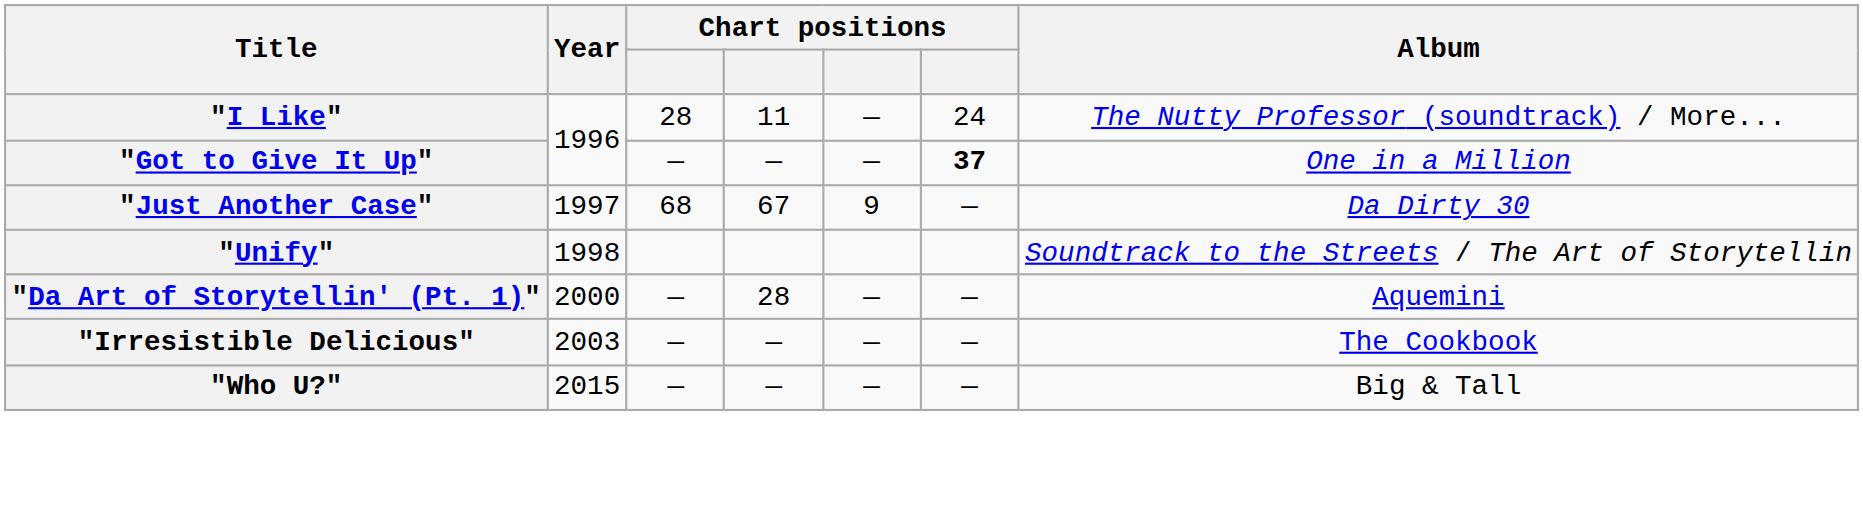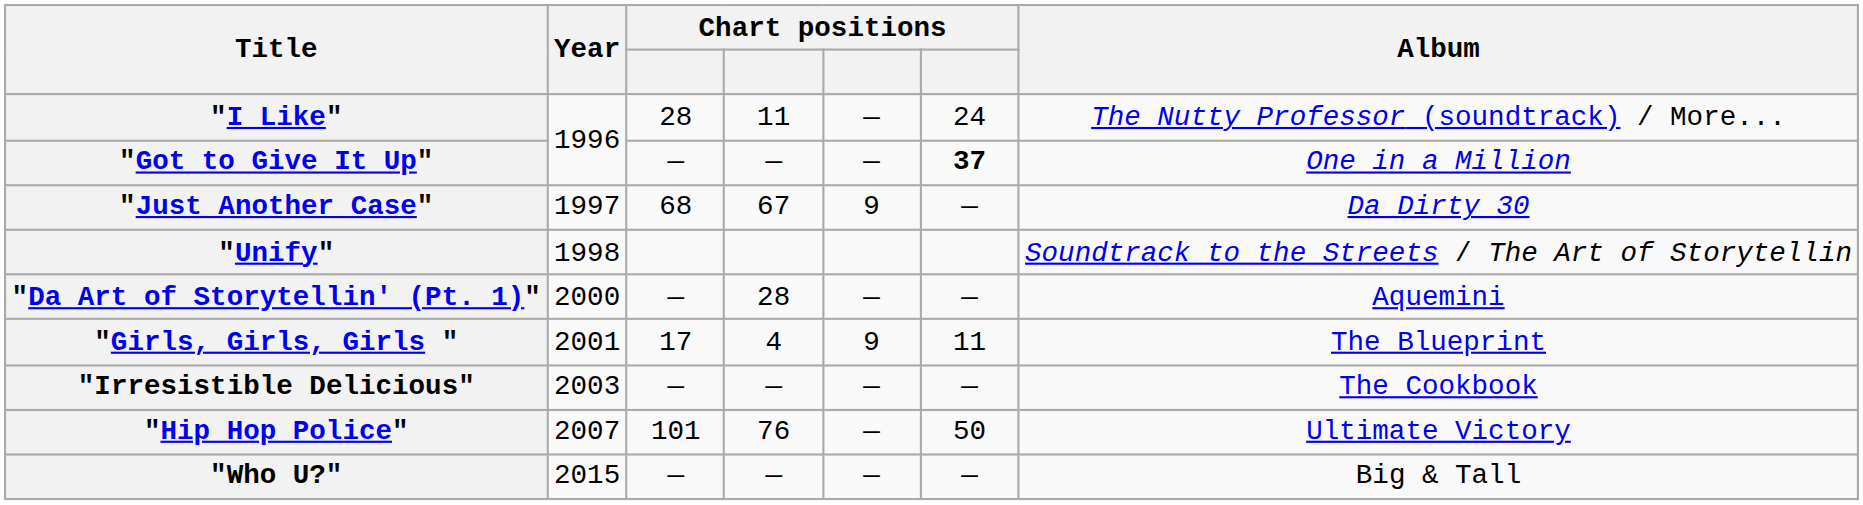+ row: "Girls, Girls, Girls " | 2001 | 17 | 4 | 9 | 11 | The Blueprint
+ row: "Hip Hop Police" | 2007 | 101 | 76 | — | 50 | Ultimate Victory
